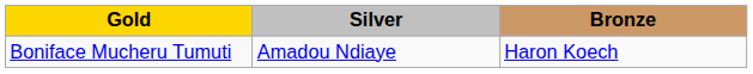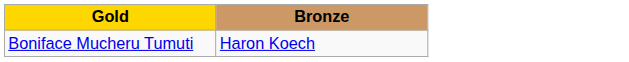- column: Silver | Amadou Ndiaye
